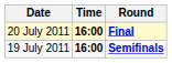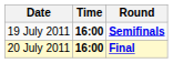rows swapped: 19 July 2011 <-> 20 July 2011
